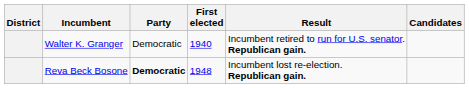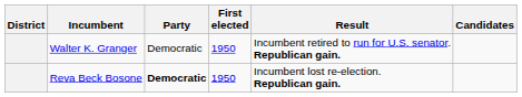Walter K. Granger | First elected: 1940 -> 1950
Reva Beck Bosone | First elected: 1948 -> 1950
